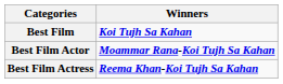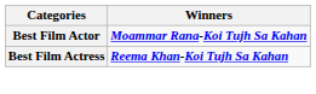- row: Best Film | Koi Tujh Sa Kahan
